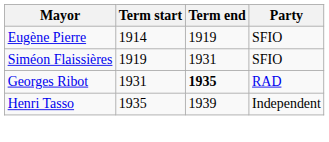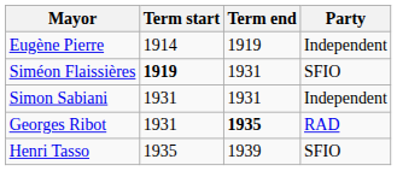Eugène Pierre | Party: SFIO -> Independent
Siméon Flaissières | Term start: normal -> bold
+ row: Simon Sabiani | 1931 | 1931 | Independent
Henri Tasso | Party: Independent -> SFIO
